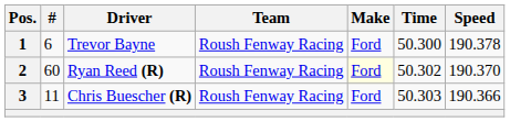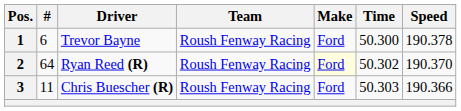2 | #: 60 -> 64
